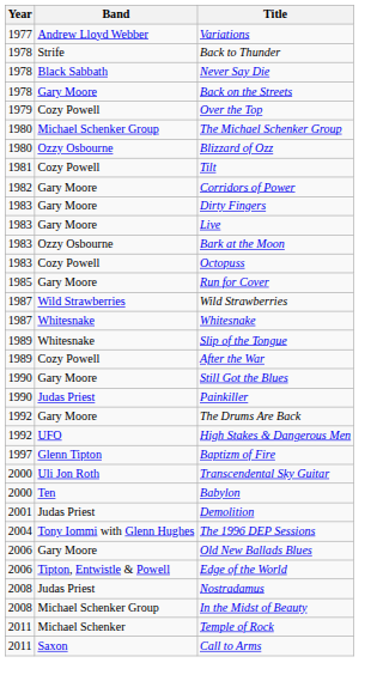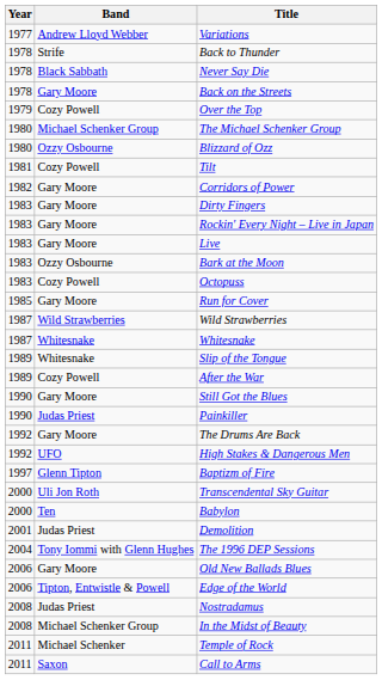+ row: 1983 | Gary Moore | Rockin' Every Night – Live in Japan
